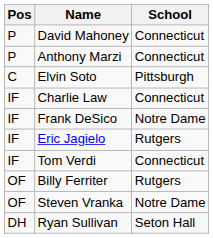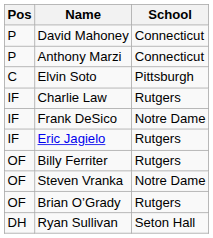Charlie Law | School: Connecticut -> Rutgers
- row: IF | Tom Verdi | Connecticut
+ row: OF | Brian O’Grady | Rutgers
